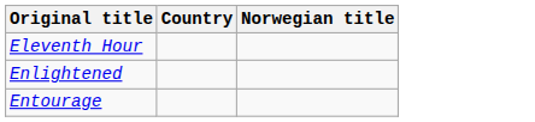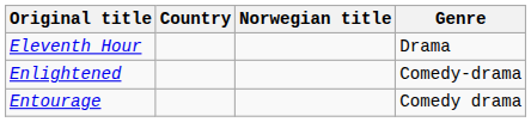+ column: Genre | Drama | Comedy-drama | Comedy drama
